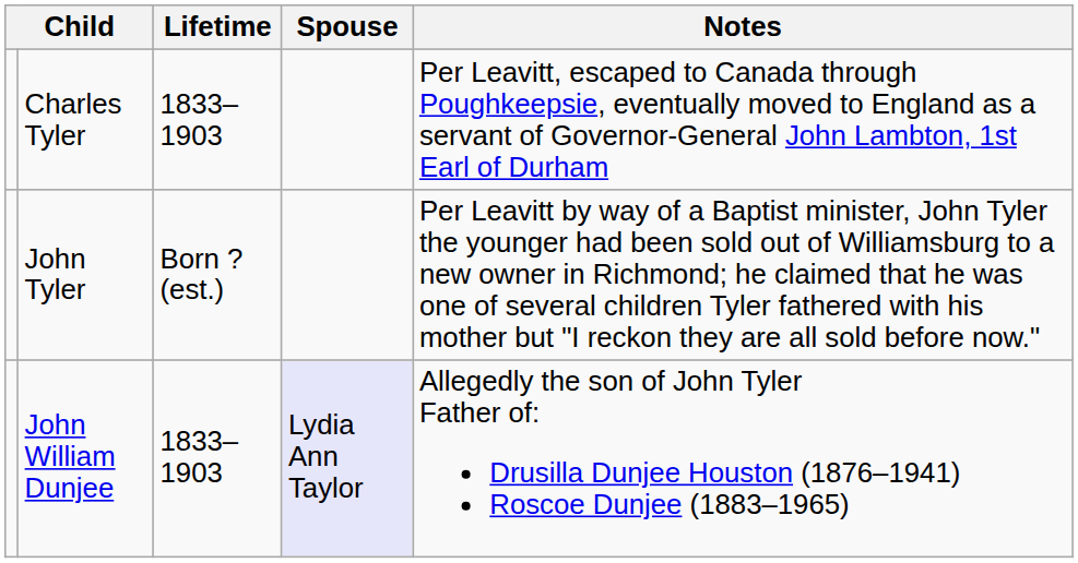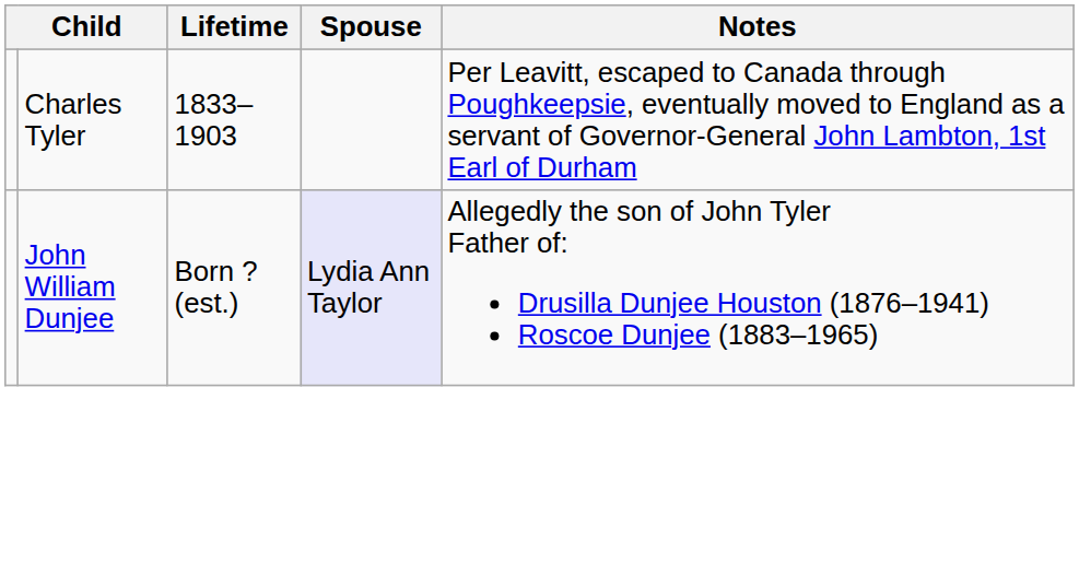- row: John Tyler | Born ? (est.) | Per Leavitt by way of a Baptist minister, John Tyler the younger had been sold out of Williamsburg to a new owner in Richmond; he claimed that he was one of several children Tyler fathered with his mother but "I reckon they are all sold before now."
John William Dunjee | Lifetime: 1833–1903 -> Born ? (est.)
